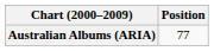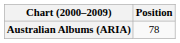Australian Albums (ARIA) | Position: 77 -> 78
